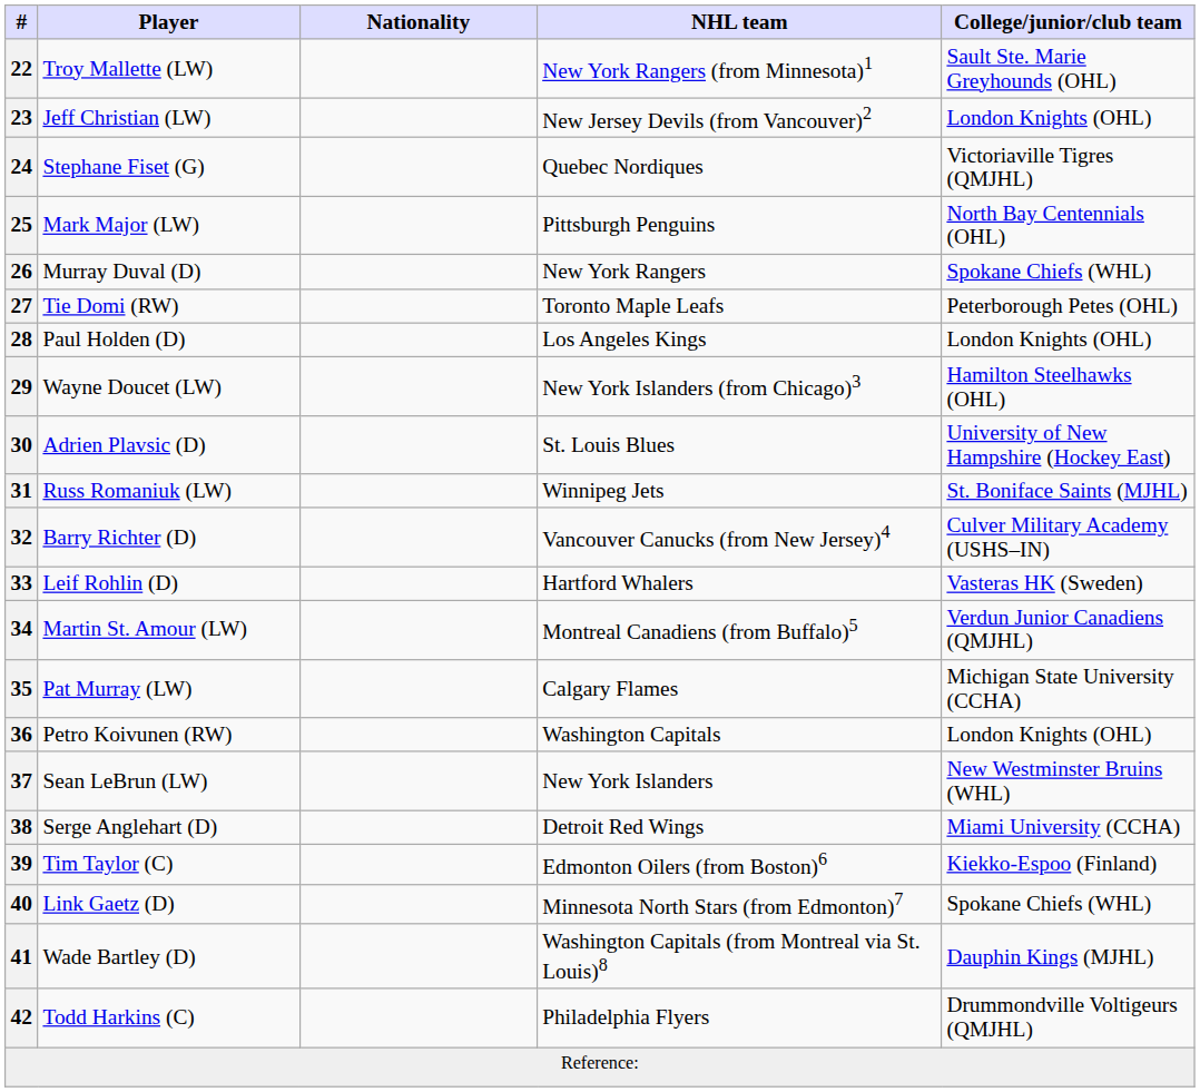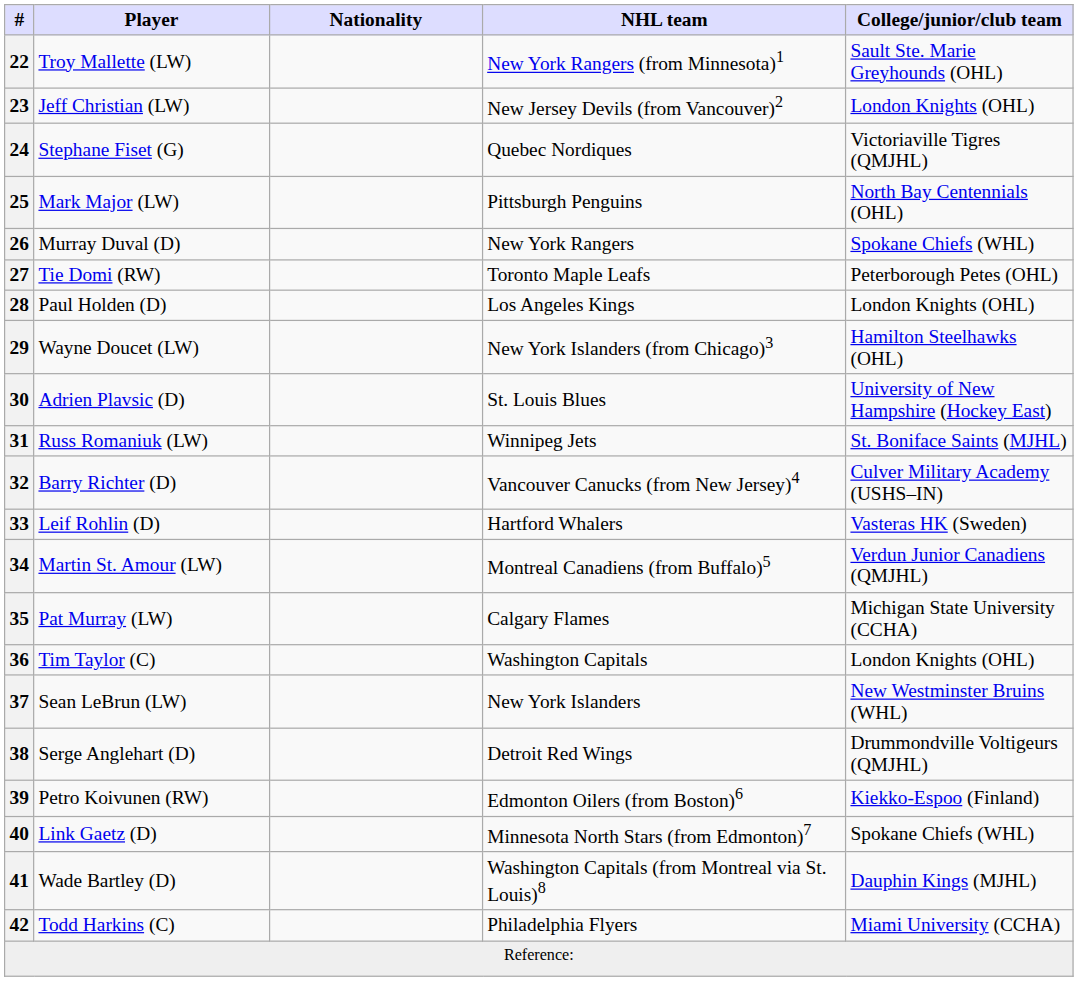36 | Player: Petro Koivunen (RW) -> Tim Taylor (C)
38 | College/junior/club team: Miami University (CCHA) -> Drummondville Voltigeurs (QMJHL)
39 | Player: Tim Taylor (C) -> Petro Koivunen (RW)
42 | College/junior/club team: Drummondville Voltigeurs (QMJHL) -> Miami University (CCHA)
